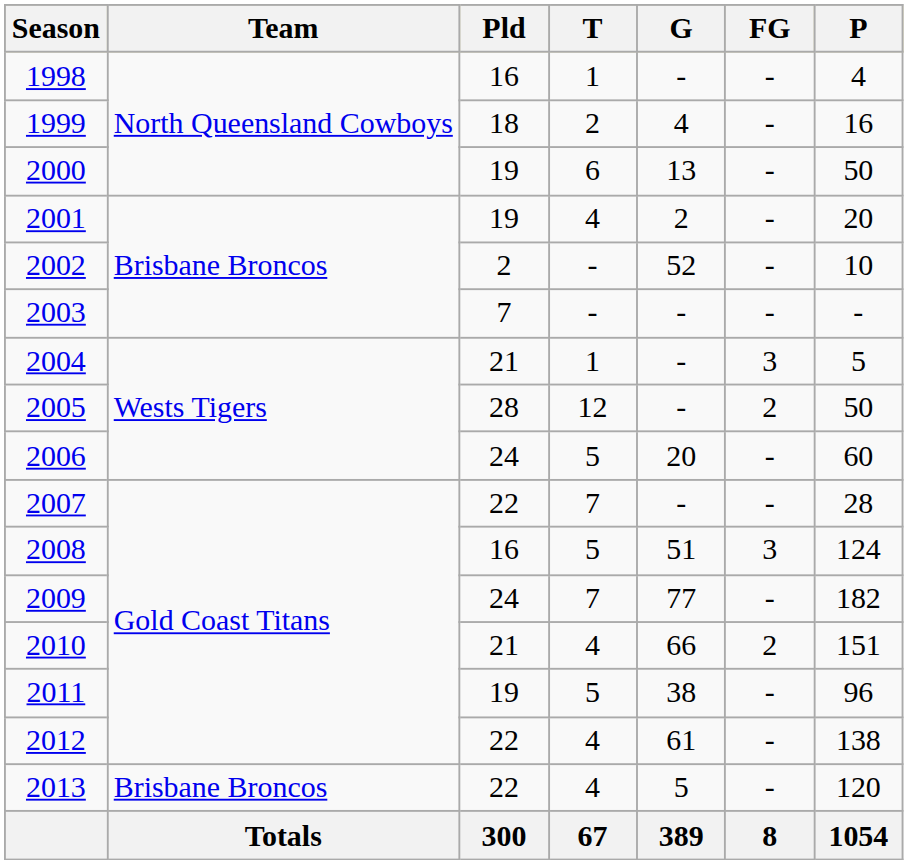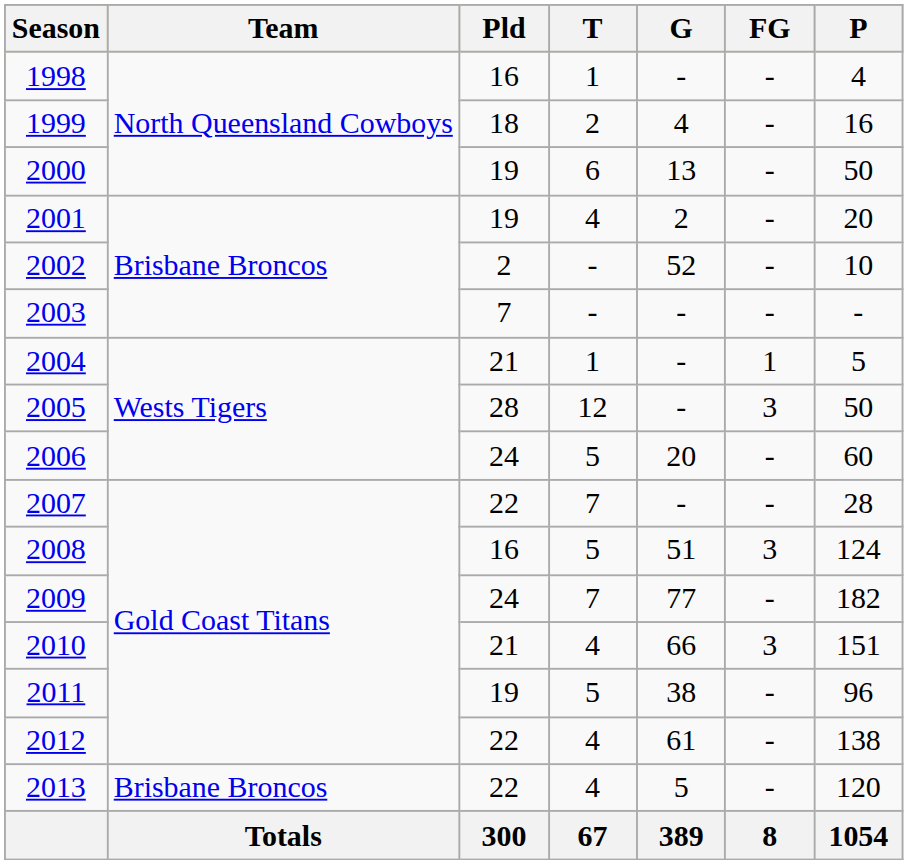2004 | FG: 3 -> 1
2005 | FG: 2 -> 3
2010 | FG: 2 -> 3
